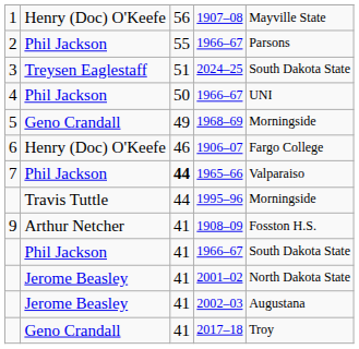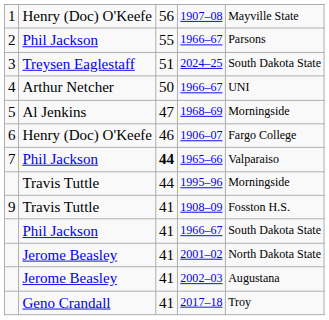4 / 1966–67 | column 2: Phil Jackson -> Arthur Netcher
1968–69 | column 2: Geno Crandall -> Al Jenkins
1968–69 | column 3: 49 -> 47
1908–09 | column 2: Arthur Netcher -> Travis Tuttle
